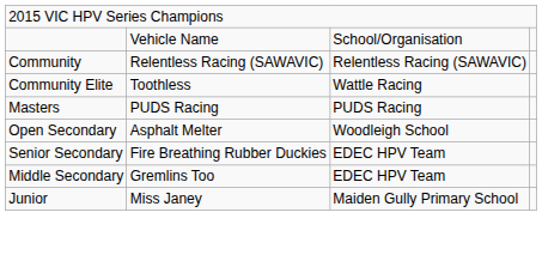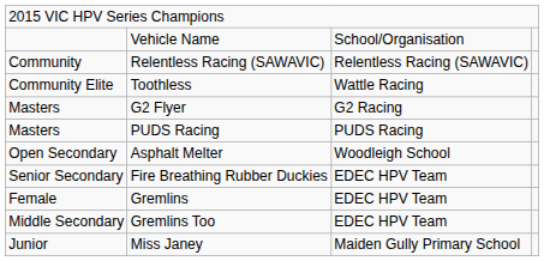+ row: Masters | G2 Flyer | G2 Racing
+ row: Female | Gremlins | EDEC HPV Team
